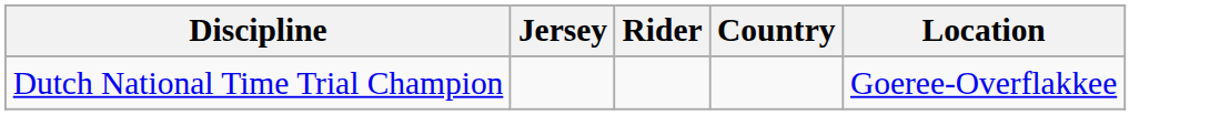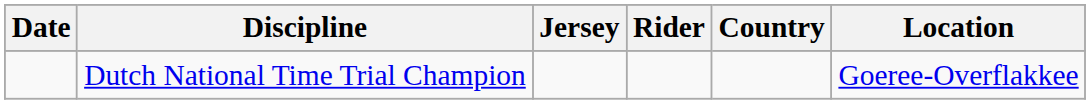+ column: Date
